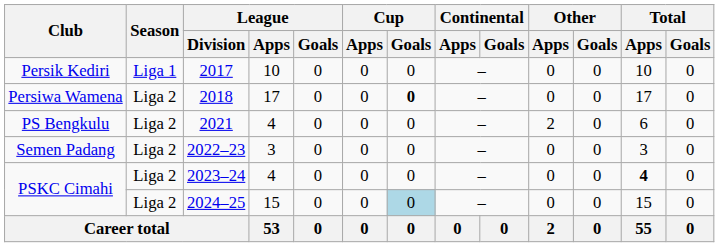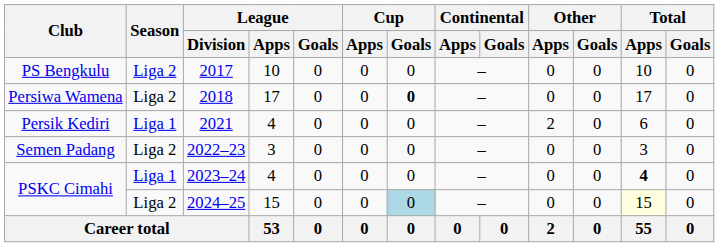2017 | Club: Persik Kediri -> PS Bengkulu
2017 | Season: Liga 1 -> Liga 2
2021 | Club: PS Bengkulu -> Persik Kediri
2021 | Season: Liga 2 -> Liga 1
2023–24 | Season: Liga 2 -> Liga 1
2024–25 | Total / Apps: no background -> lightyellow background
